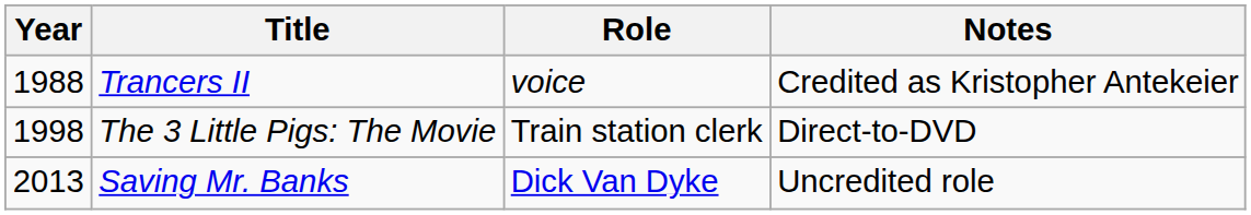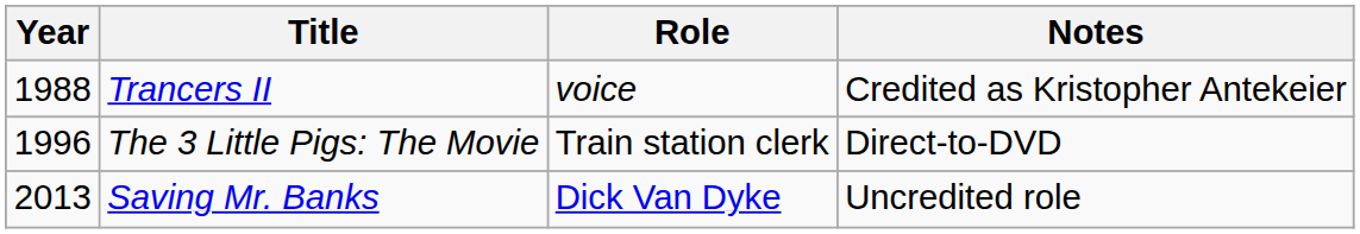The 3 Little Pigs: The Movie | Year: 1998 -> 1996
